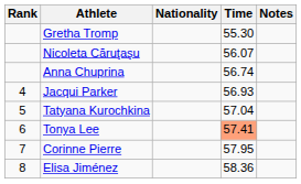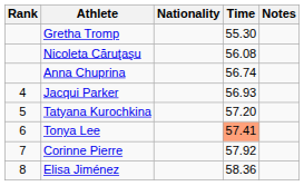Nicoleta Căruţaşu | Time: 56.07 -> 56.08
Tatyana Kurochkina | Time: 57.04 -> 57.20
Corinne Pierre | Time: 57.95 -> 57.92
